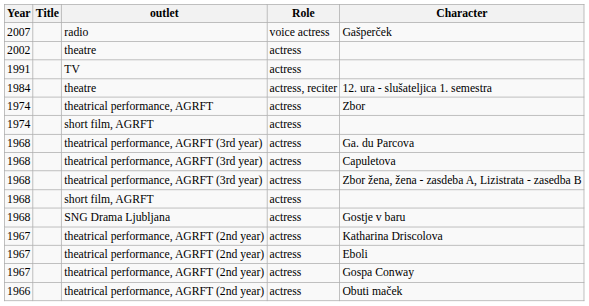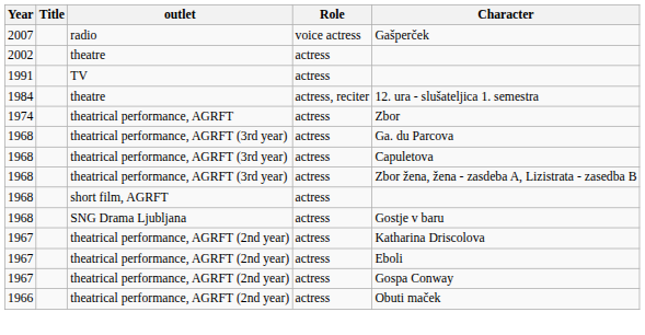- row: 1974 | short film, AGRFT | actress
